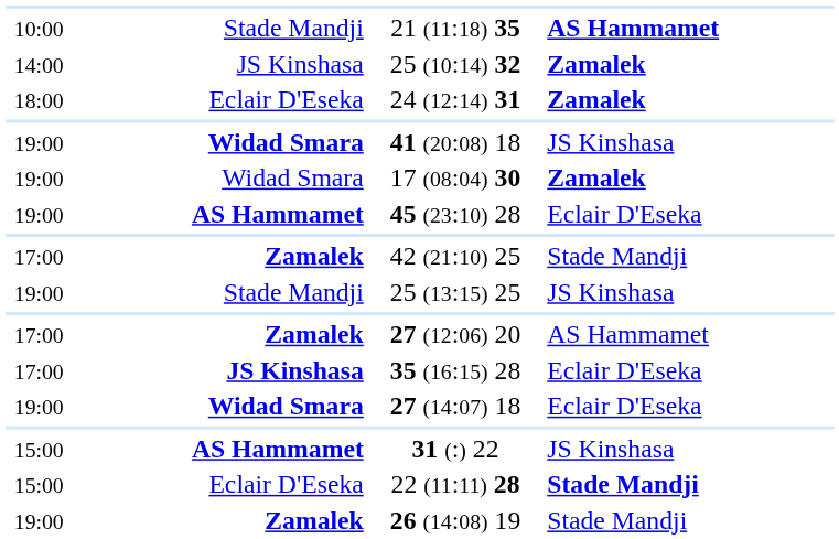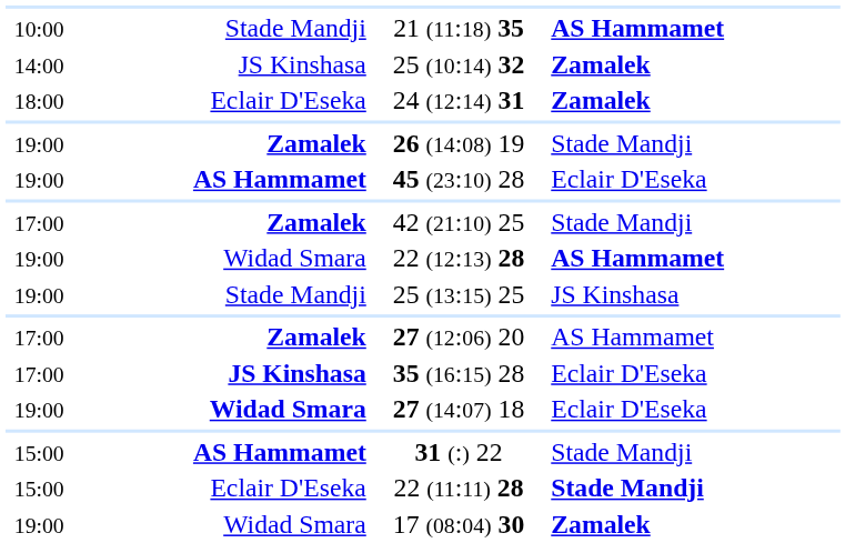- row: 19:00 | Widad Smara | 41 (20:08) 18 | JS Kinshasa
rows swapped: 26 (14:08) 19 <-> 17 (08:04) 30
+ row: 19:00 | Widad Smara | 22 (12:13) 28 | AS Hammamet
31 (:) 22 | column 4: JS Kinshasa -> Stade Mandji
